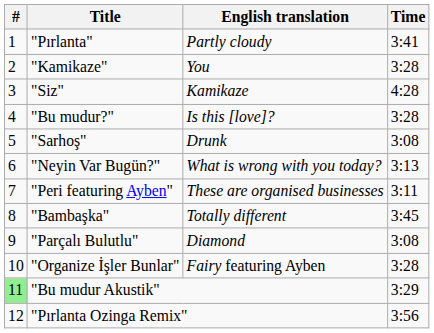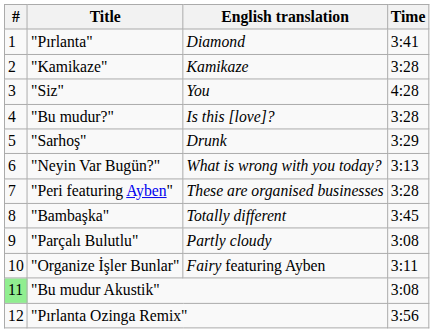"Pırlanta" | English translation: Partly cloudy -> Diamond
"Kamikaze" | English translation: You -> Kamikaze
"Siz" | English translation: Kamikaze -> You
"Sarhoş" | Time: 3:08 -> 3:29
"Peri featuring Ayben" | Time: 3:11 -> 3:28
"Parçalı Bulutlu" | English translation: Diamond -> Partly cloudy
"Organize İşler Bunlar" | Time: 3:28 -> 3:11
"Bu mudur Akustik" | Time: 3:29 -> 3:08
